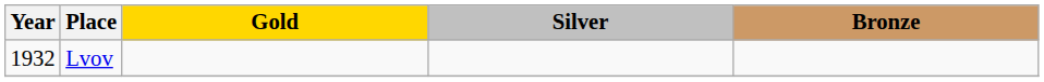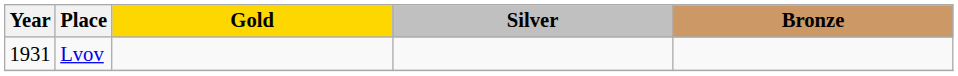Lvov | Year: 1932 -> 1931
